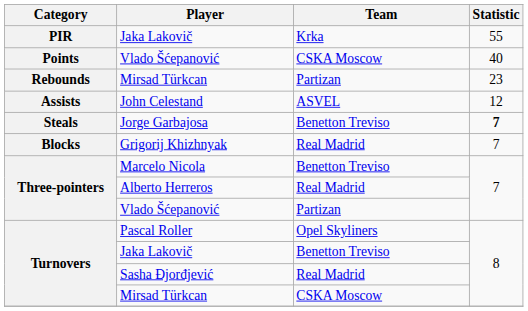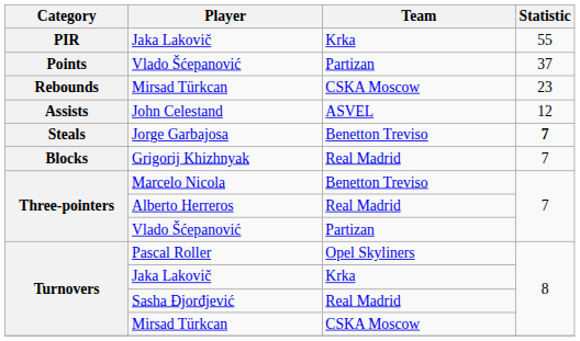Points / Vlado Šćepanović | Team: CSKA Moscow -> Partizan
Points / Vlado Šćepanović | Statistic: 40 -> 37
Rebounds / Mirsad Türkcan | Team: Partizan -> CSKA Moscow
Turnovers / Jaka Lakovič | Team: Benetton Treviso -> Krka
